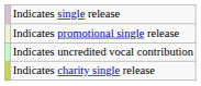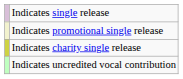rows swapped: Indicates charity single release <-> Indicates uncredited vocal contribution
